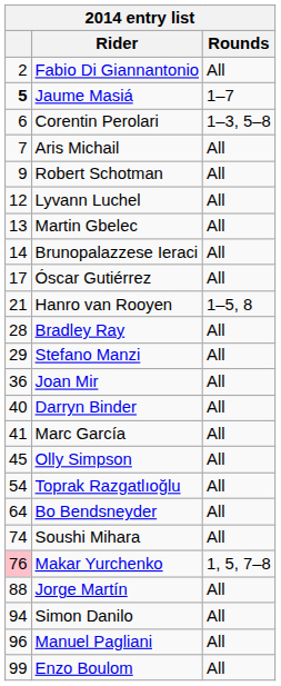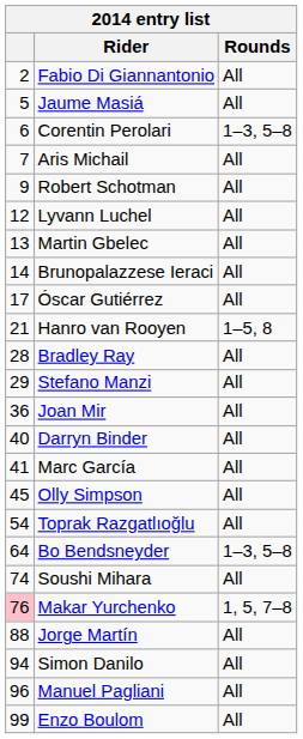Jaume Masiá | column 1: bold -> normal
Jaume Masiá | Rounds: 1–7 -> All
Bo Bendsneyder | Rounds: All -> 1–3, 5–8
